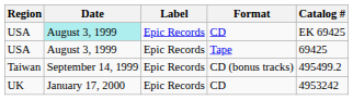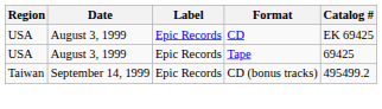USA / CD | Date: paleturquoise background -> no background
- row: UK | January 17, 2000 | Epic Records | CD | 4953242
